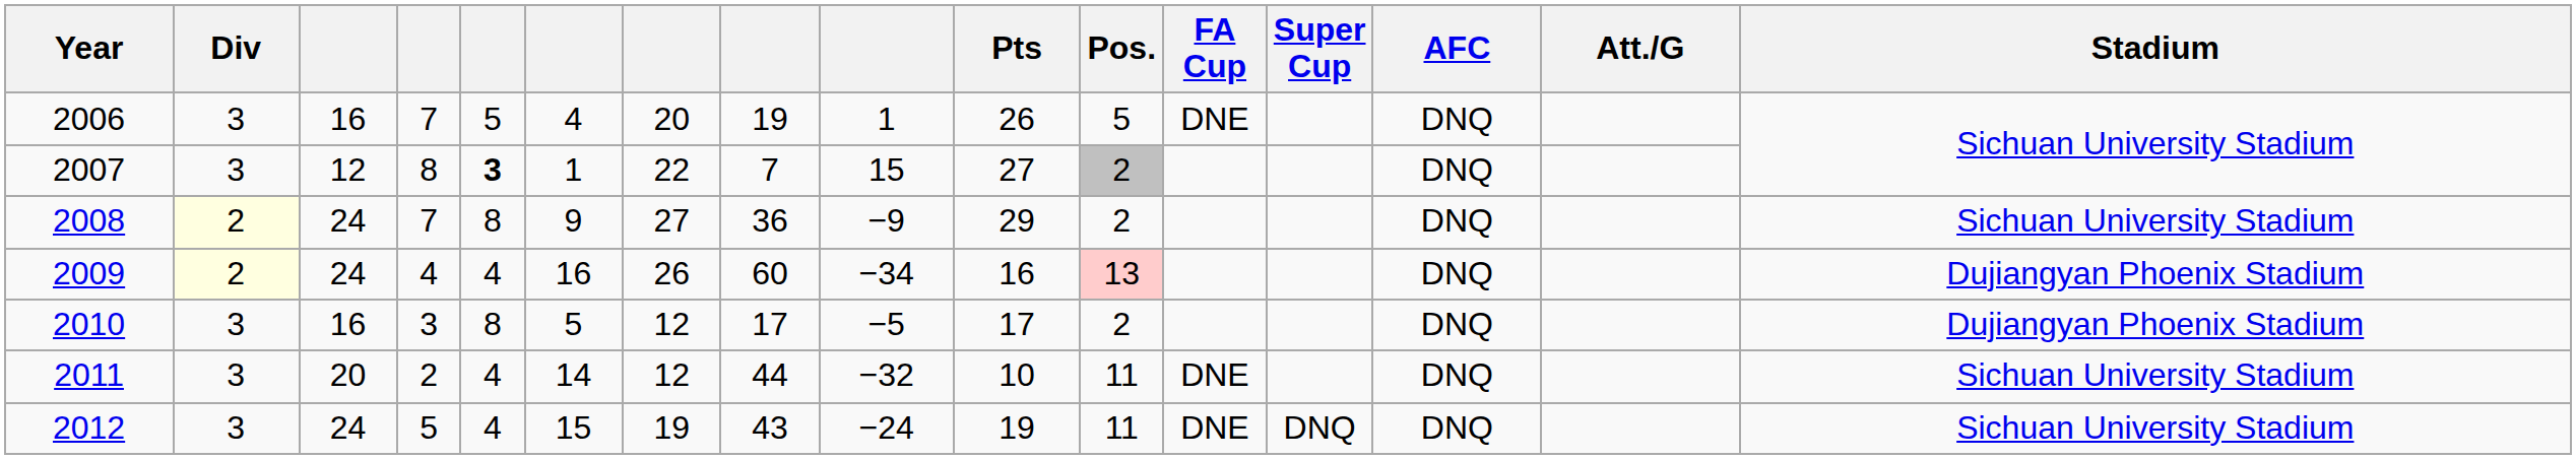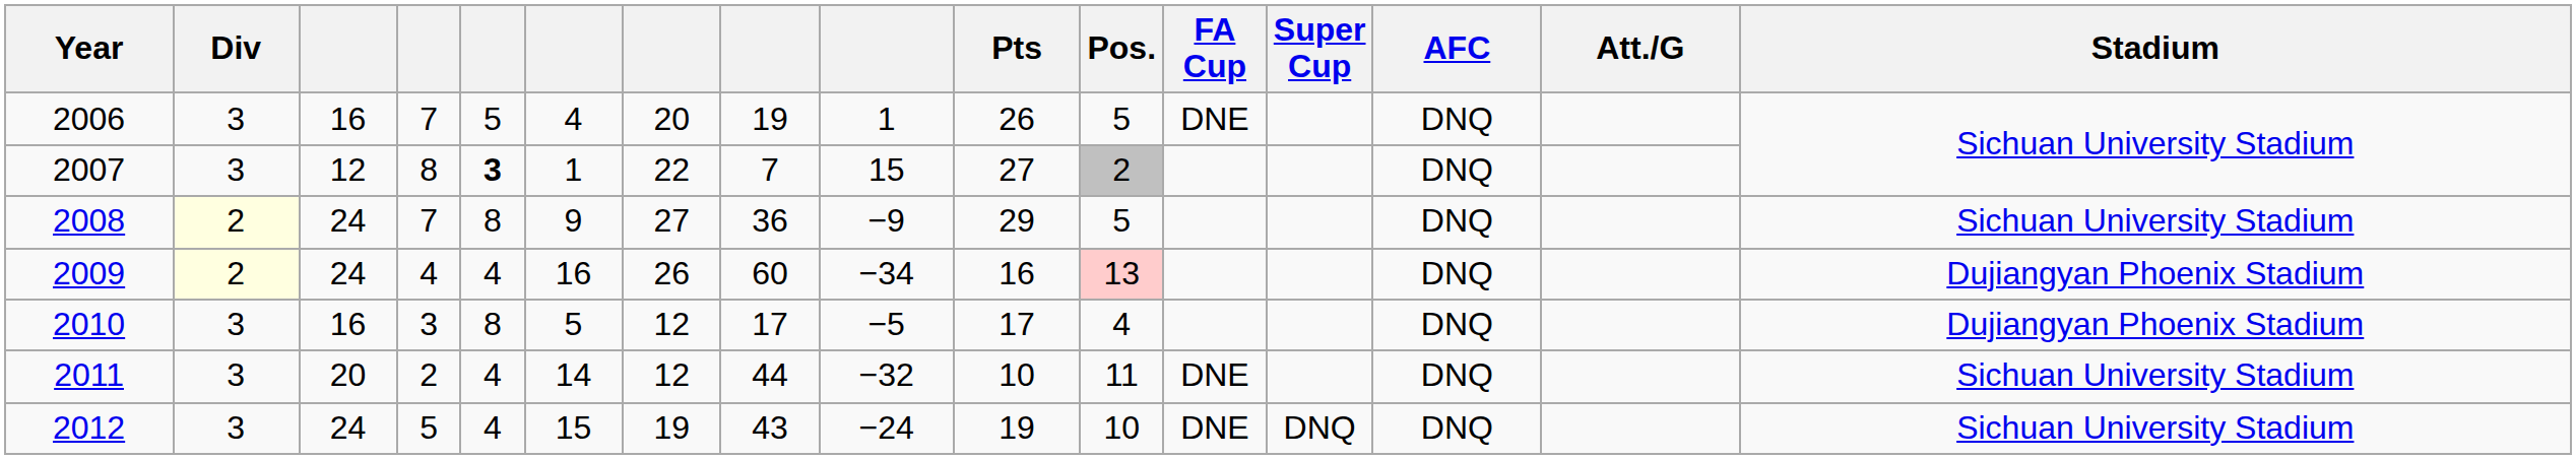2008 | Pos.: 2 -> 5
2010 | Pos.: 2 -> 4
2012 | Pos.: 11 -> 10
